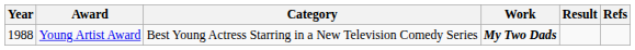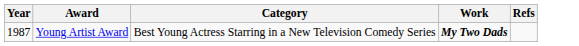- column: Result
Young Artist Award | Year: 1988 -> 1987
